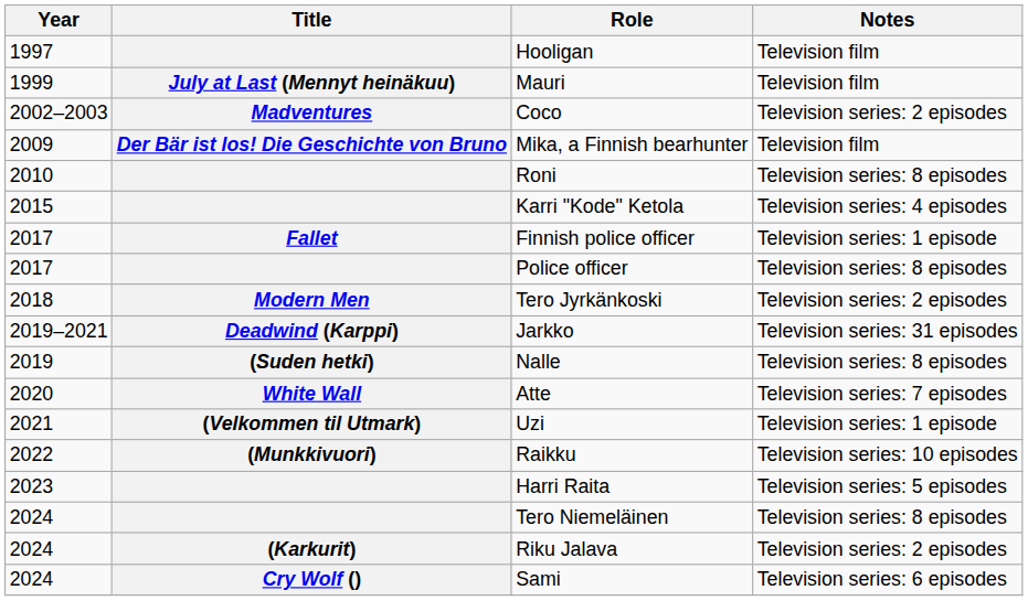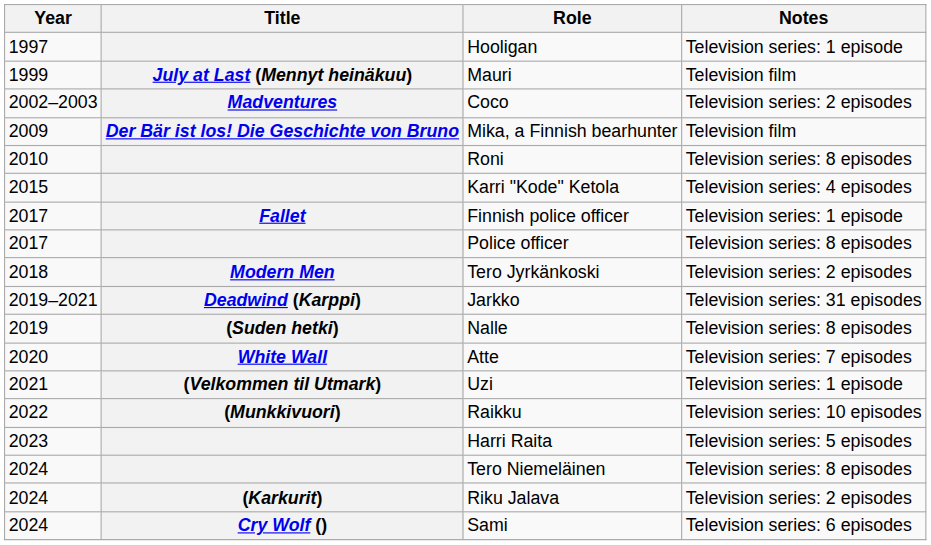Hooligan | Notes: Television film -> Television series: 1 episode
